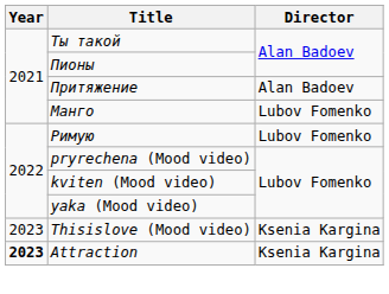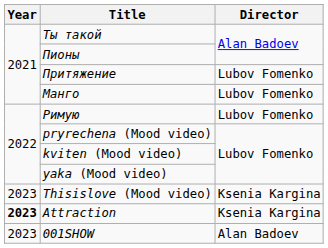Притяжение | Director: Alan Badoev -> Lubov Fomenko
+ row: 2023 | 001SHOW | Alan Badoev
